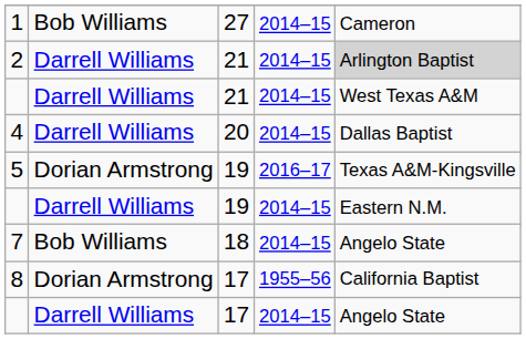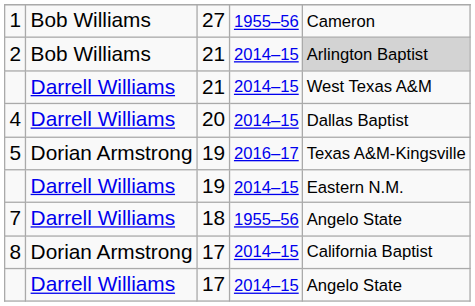1 | column 4: 2014–15 -> 1955–56
2 | column 2: Darrell Williams -> Bob Williams
7 | column 2: Bob Williams -> Darrell Williams
7 | column 4: 2014–15 -> 1955–56
8 | column 4: 1955–56 -> 2014–15
